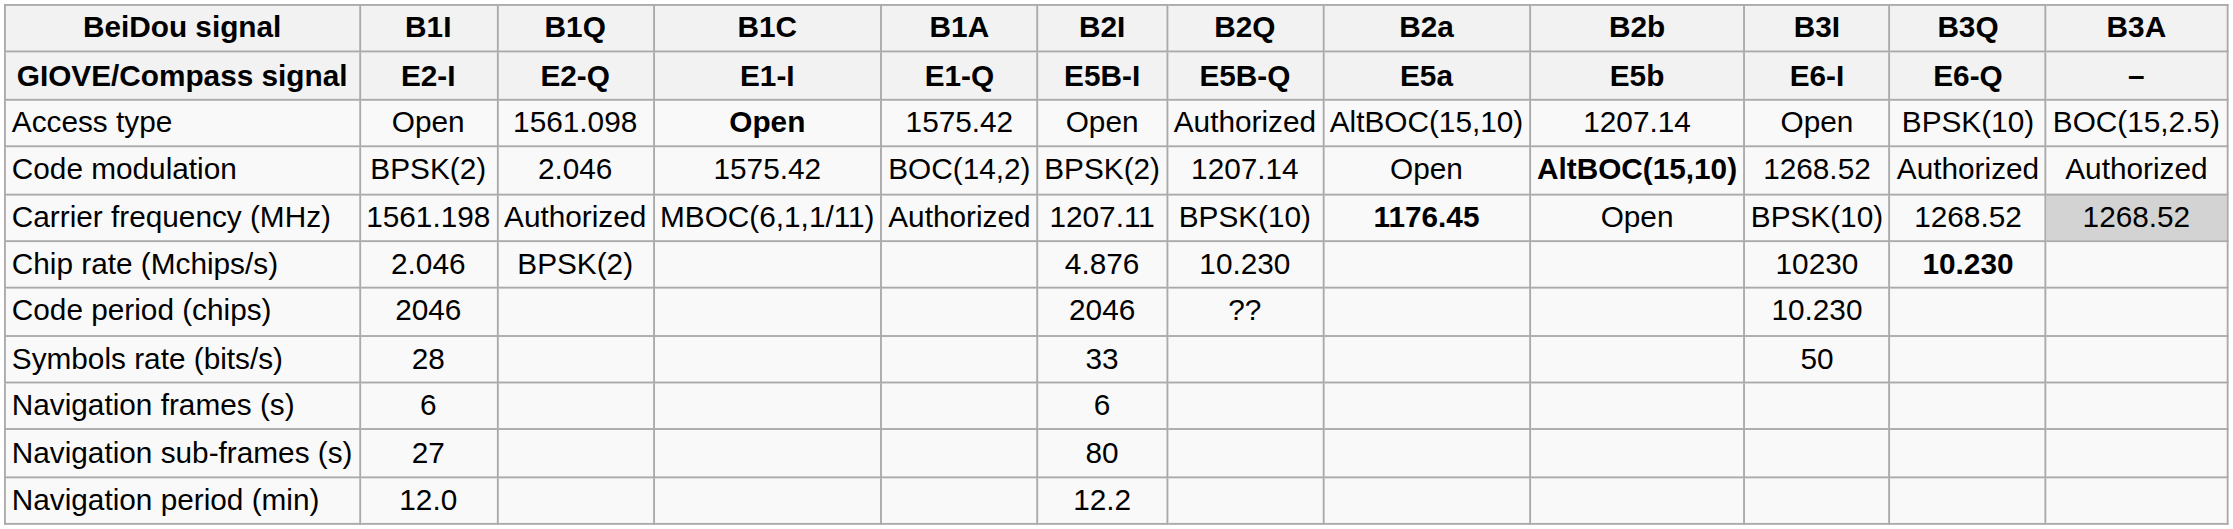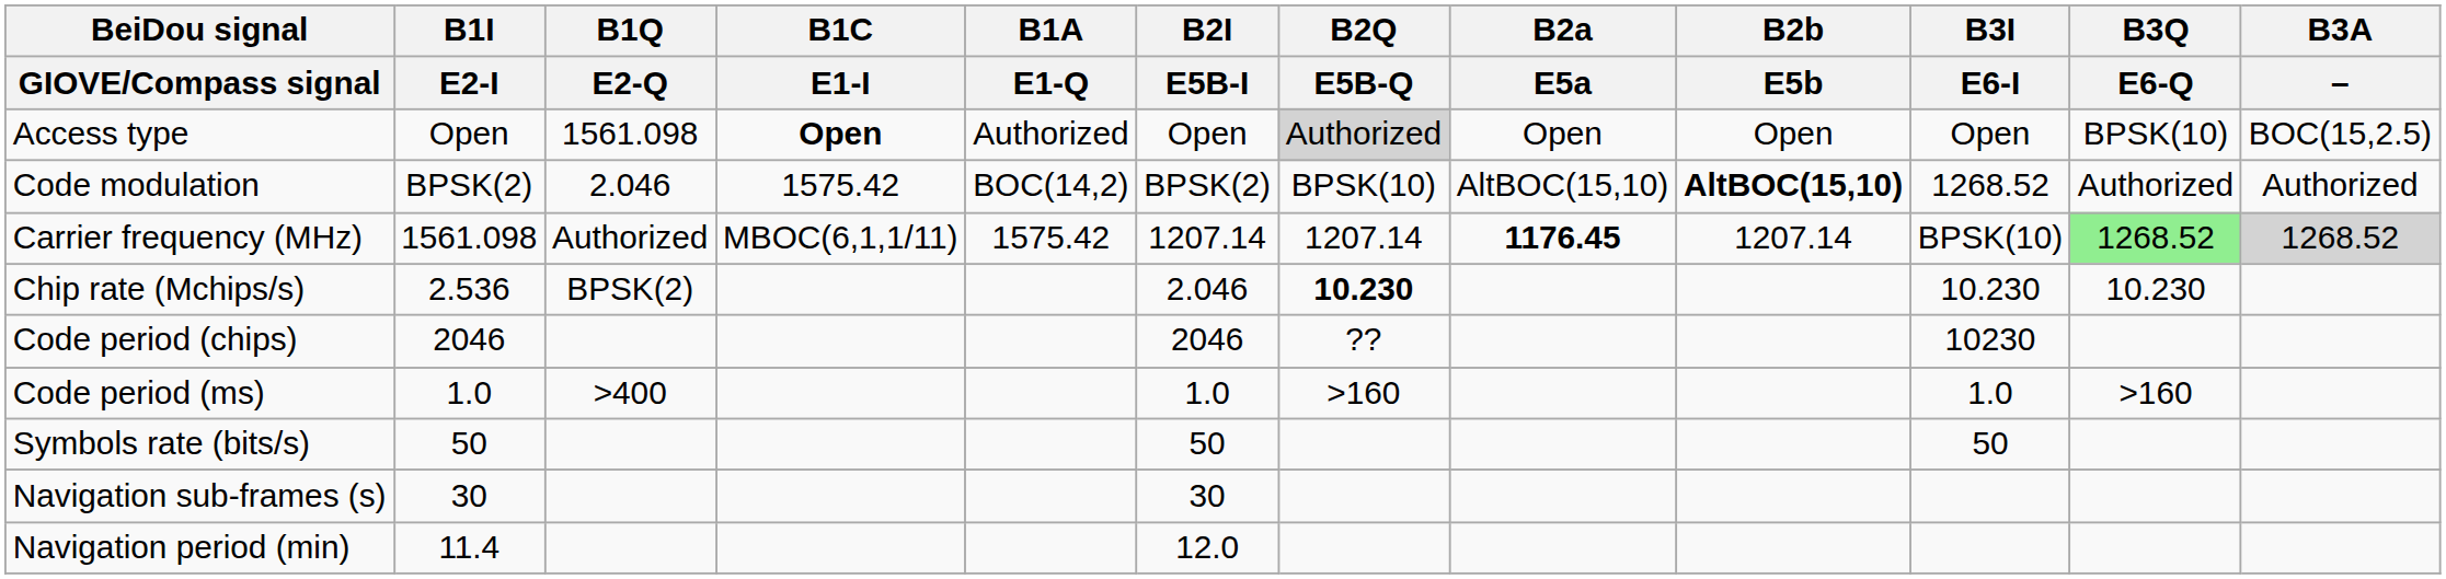Access type | B1A / E1-Q: 1575.42 -> Authorized
Access type | B2Q / E5B-Q: no background -> lightgrey background
Access type | B2a / E5a: AltBOC(15,10) -> Open
Access type | B2b / E5b: 1207.14 -> Open
Code modulation | B2Q / E5B-Q: 1207.14 -> BPSK(10)
Code modulation | B2a / E5a: Open -> AltBOC(15,10)
Carrier frequency (MHz) | B1I / E2-I: 1561.198 -> 1561.098
Carrier frequency (MHz) | B1A / E1-Q: Authorized -> 1575.42
Carrier frequency (MHz) | B2I / E5B-I: 1207.11 -> 1207.14
Carrier frequency (MHz) | B2Q / E5B-Q: BPSK(10) -> 1207.14
Carrier frequency (MHz) | B2b / E5b: Open -> 1207.14
Carrier frequency (MHz) | B3Q / E6-Q: no background -> lightgreen background
Chip rate (Mchips/s) | B1I / E2-I: 2.046 -> 2.536
Chip rate (Mchips/s) | B2I / E5B-I: 4.876 -> 2.046
Chip rate (Mchips/s) | B2Q / E5B-Q: normal -> bold
Chip rate (Mchips/s) | B3I / E6-I: 10230 -> 10.230
Chip rate (Mchips/s) | B3Q / E6-Q: bold -> normal
Code period (chips) | B3I / E6-I: 10.230 -> 10230
+ row: Code period (ms) | 1.0 | >400 | 1.0 | >160 | 1.0 | >160
Symbols rate (bits/s) | B1I / E2-I: 28 -> 50
Symbols rate (bits/s) | B2I / E5B-I: 33 -> 50
- row: Navigation frames (s) | 6 | 6
Navigation sub-frames (s) | B1I / E2-I: 27 -> 30
Navigation sub-frames (s) | B2I / E5B-I: 80 -> 30
Navigation period (min) | B1I / E2-I: 12.0 -> 11.4
Navigation period (min) | B2I / E5B-I: 12.2 -> 12.0
